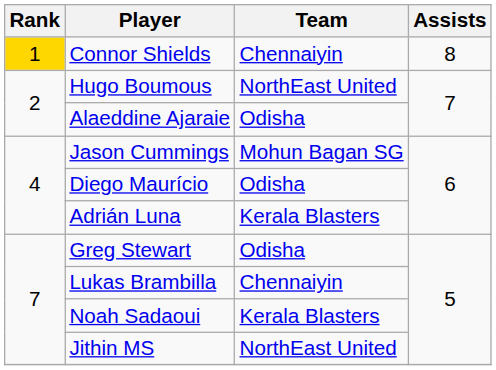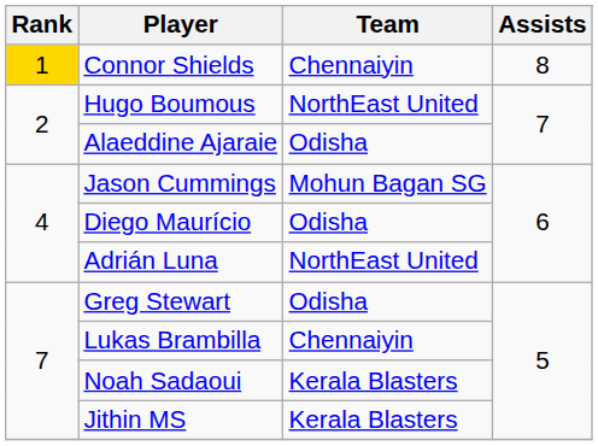Adrián Luna | Team: Kerala Blasters -> NorthEast United
Jithin MS | Team: NorthEast United -> Kerala Blasters
